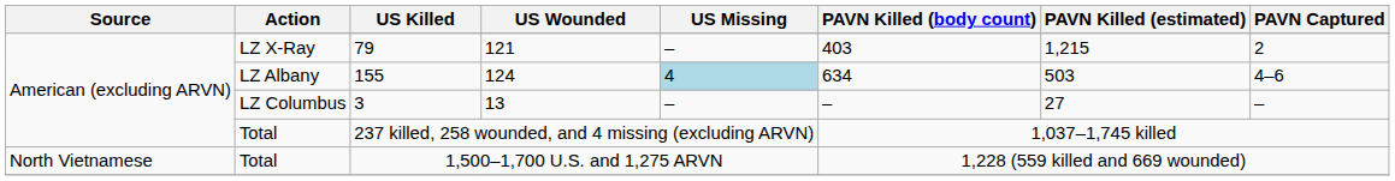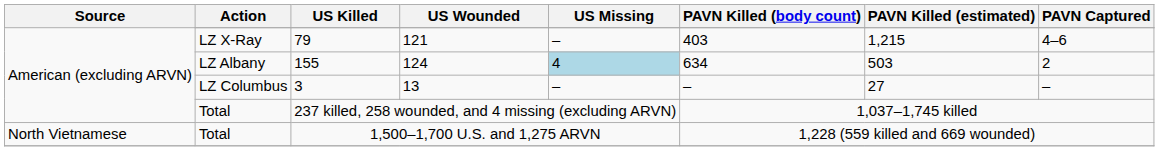79 | PAVN Captured: 2 -> 4–6
155 | PAVN Captured: 4–6 -> 2
